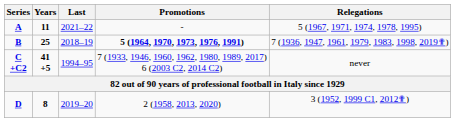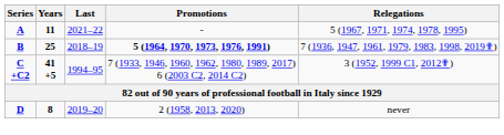C +C2 | Relegations: never -> 3 (1952, 1999 C1, 2012✟)
D | Relegations: 3 (1952, 1999 C1, 2012✟) -> never
